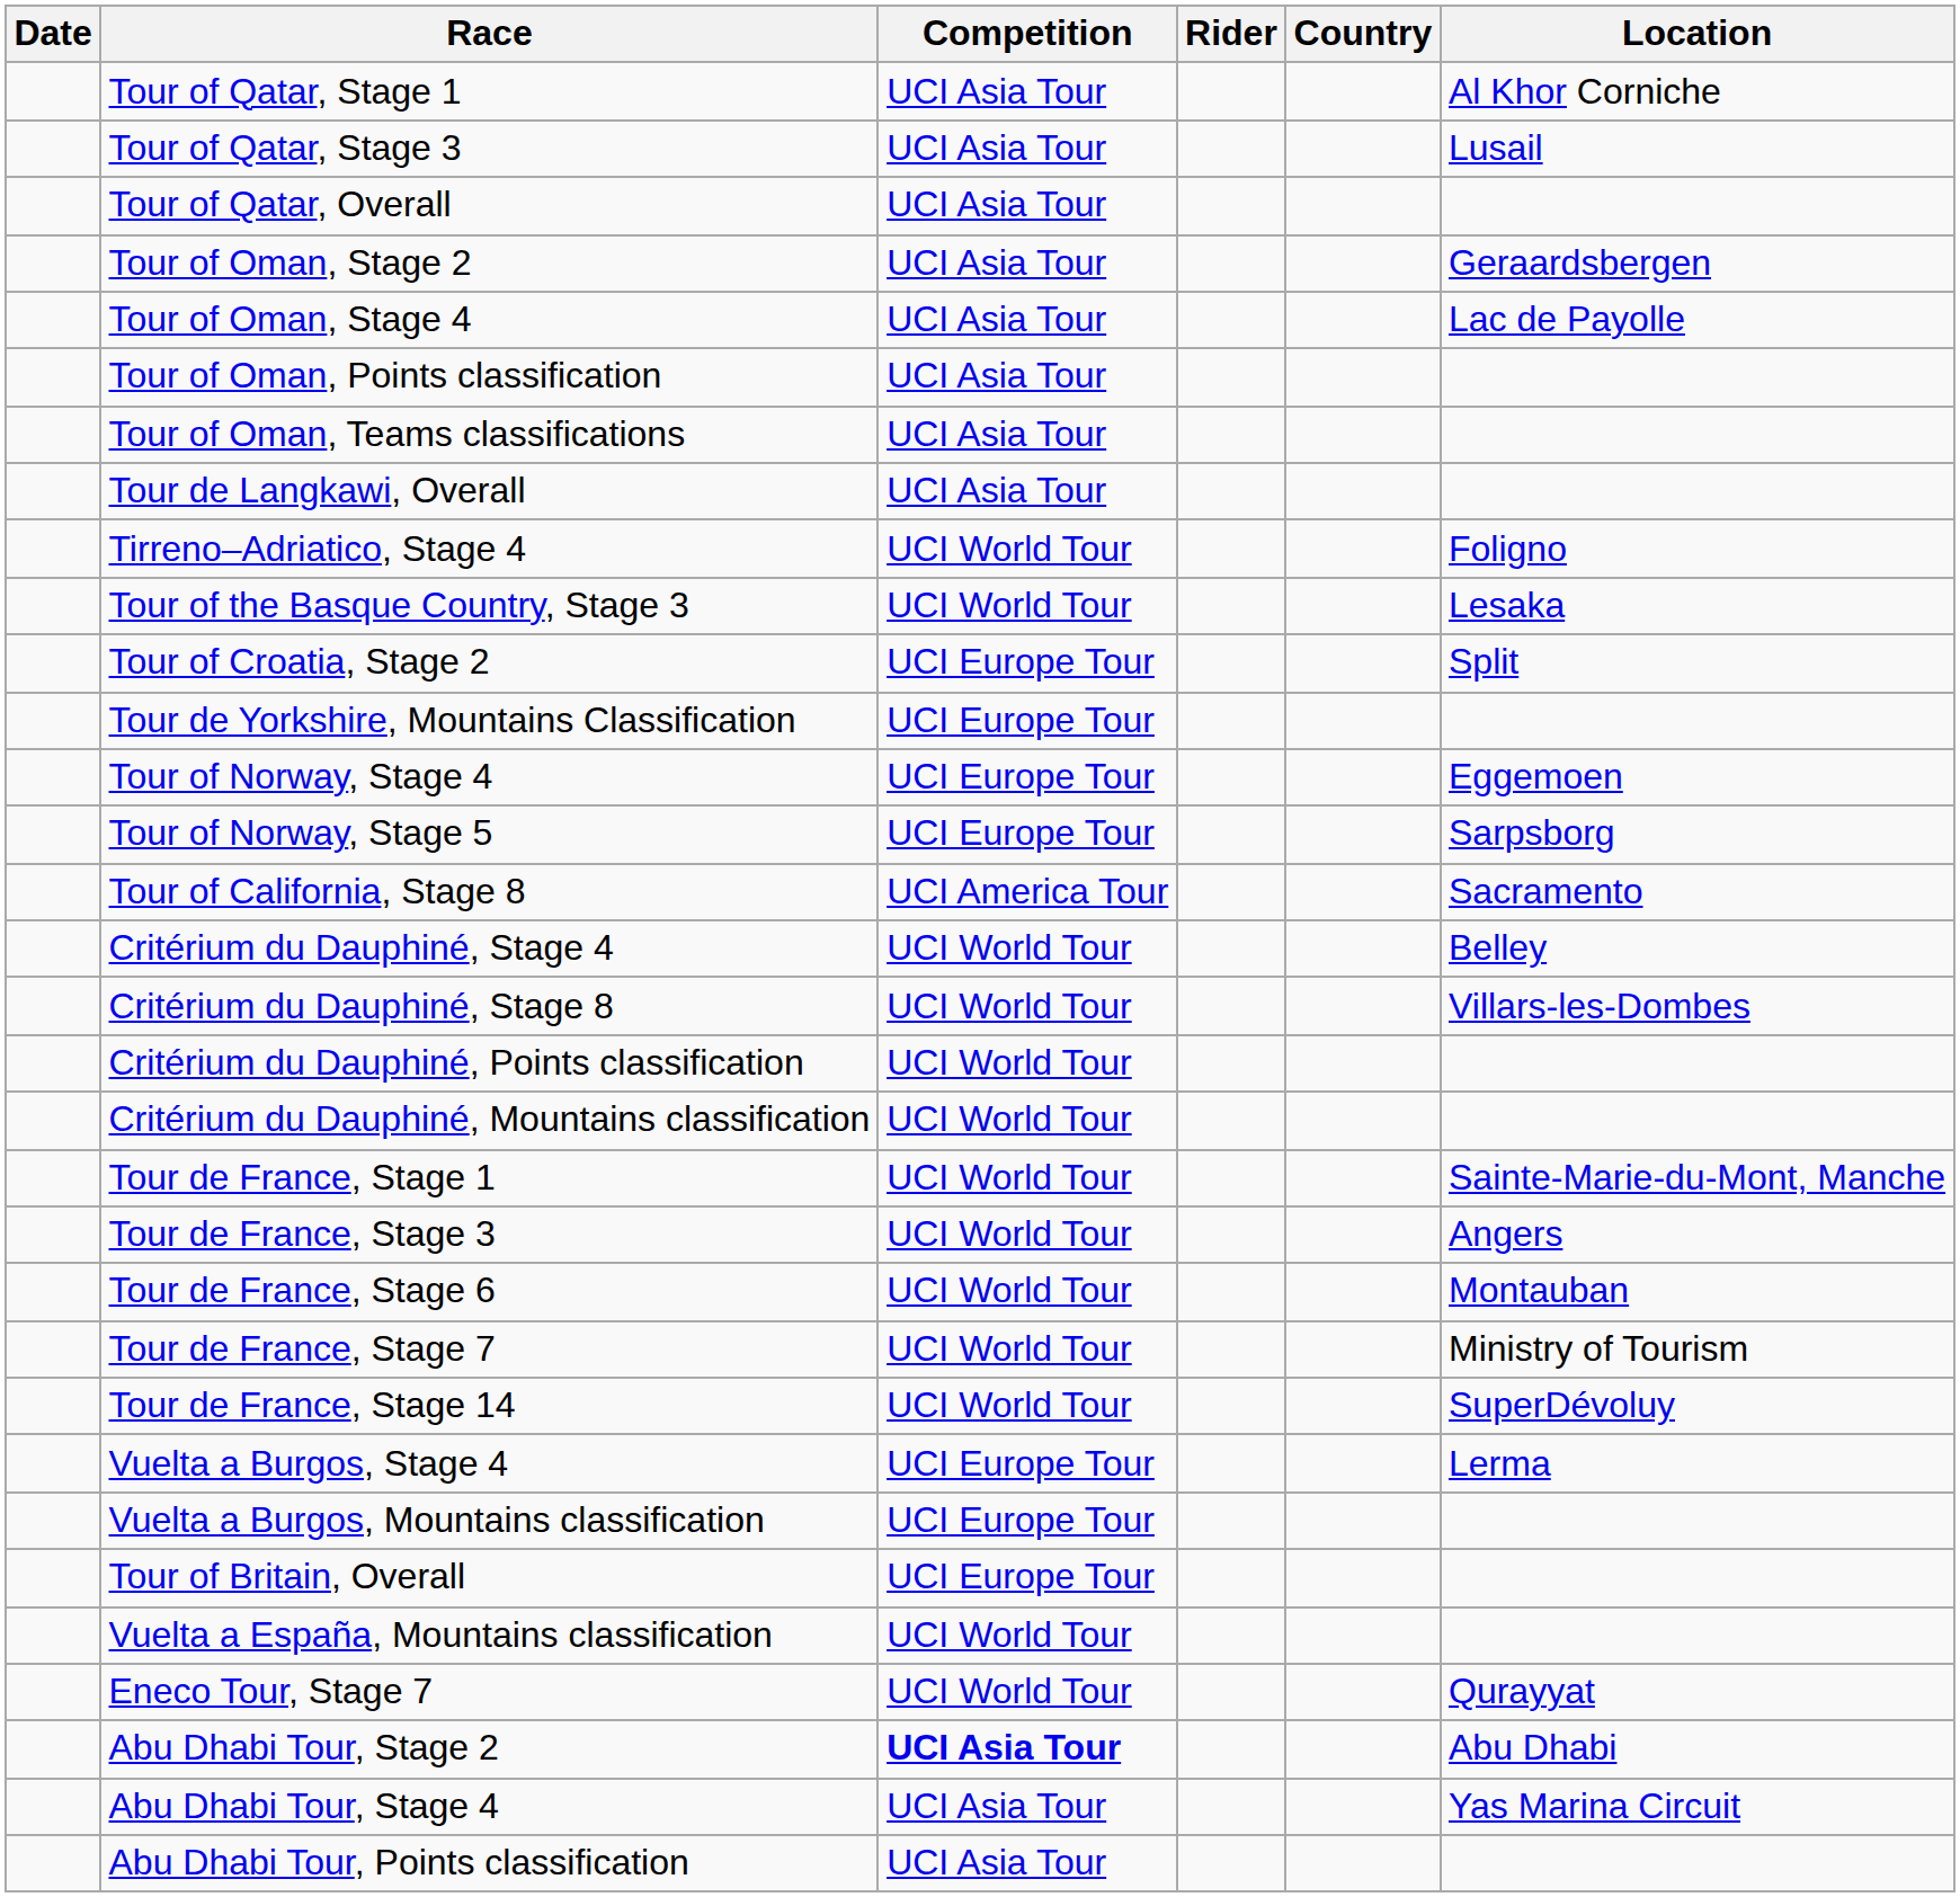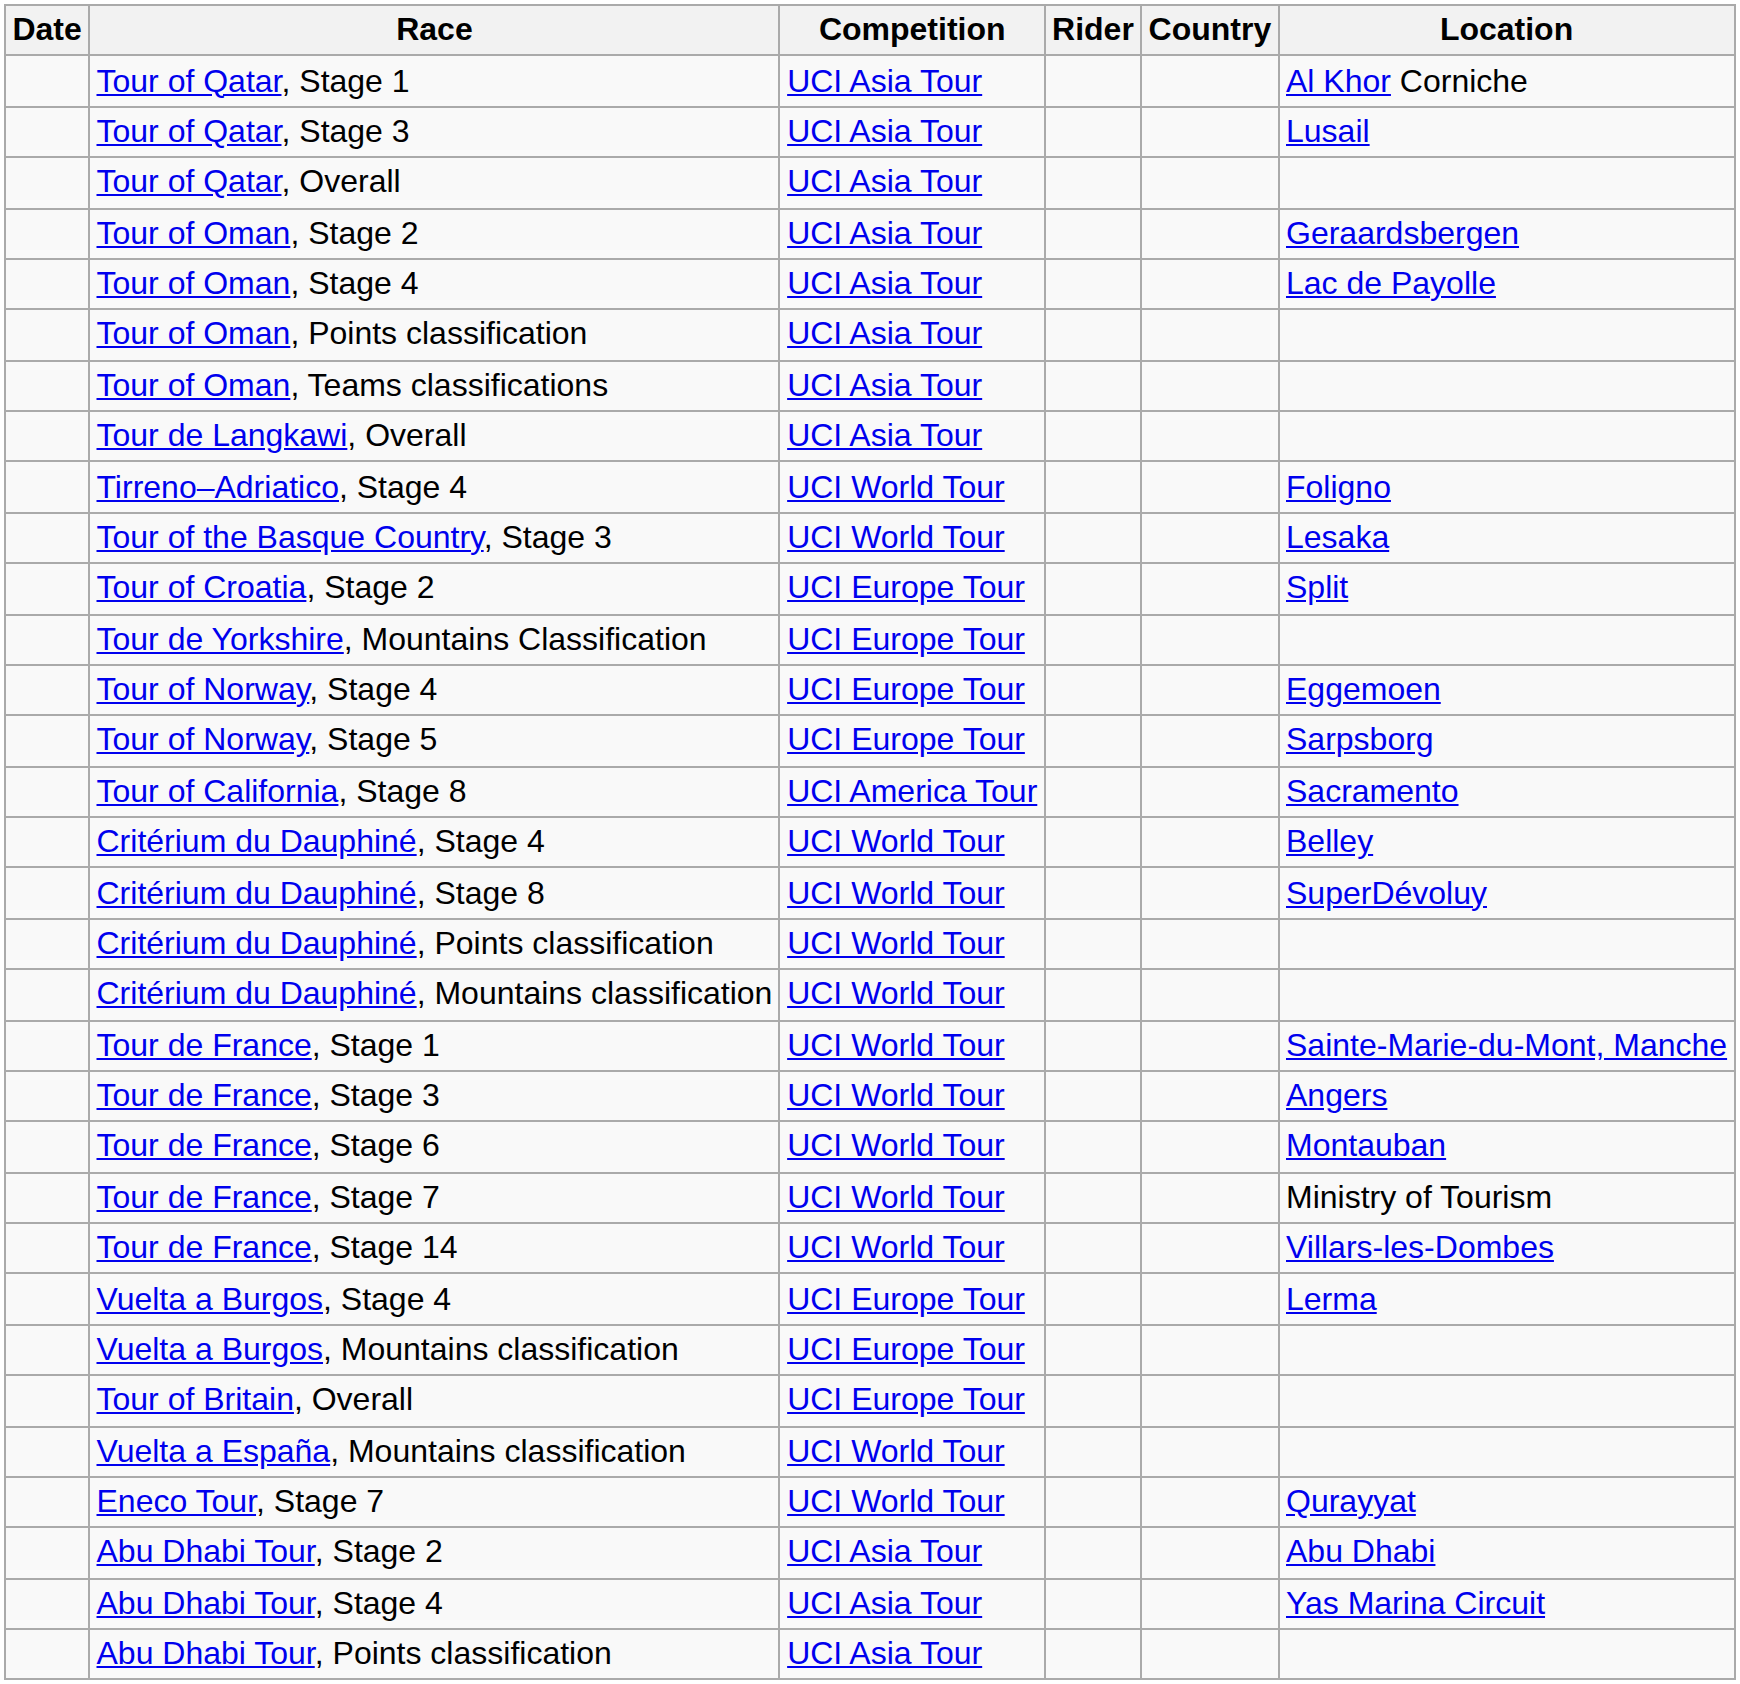Critérium du Dauphiné, Stage 8 | Location: Villars-les-Dombes -> SuperDévoluy
Tour de France, Stage 14 | Location: SuperDévoluy -> Villars-les-Dombes
Abu Dhabi Tour, Stage 2 | Competition: bold -> normal
